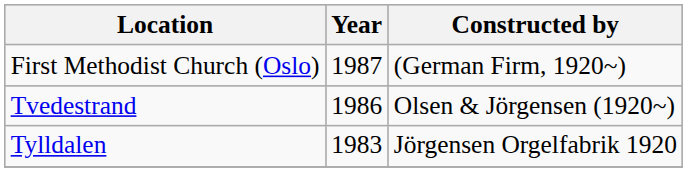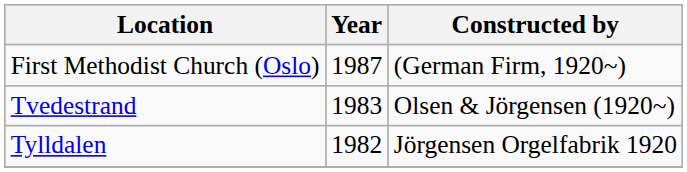Tvedestrand | Year: 1986 -> 1983
Tylldalen | Year: 1983 -> 1982
